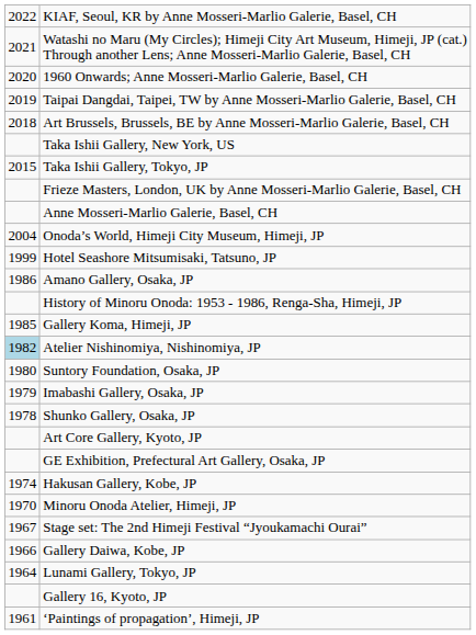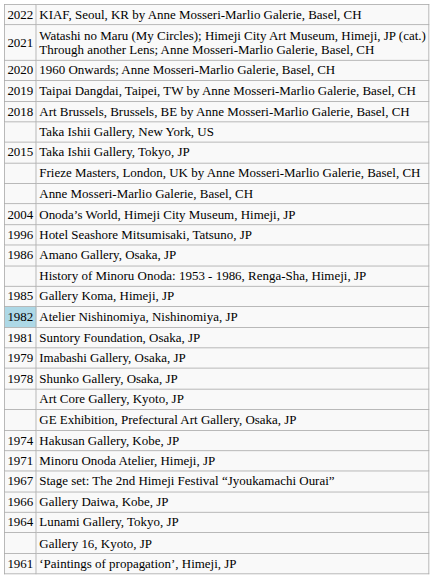Hotel Seashore Mitsumisaki, Tatsuno, JP | column 1: 1999 -> 1996
Suntory Foundation, Osaka, JP | column 1: 1980 -> 1981
Minoru Onoda Atelier, Himeji, JP | column 1: 1970 -> 1971
